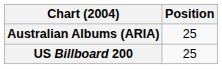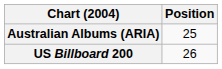US Billboard 200 | Position: 25 -> 26
